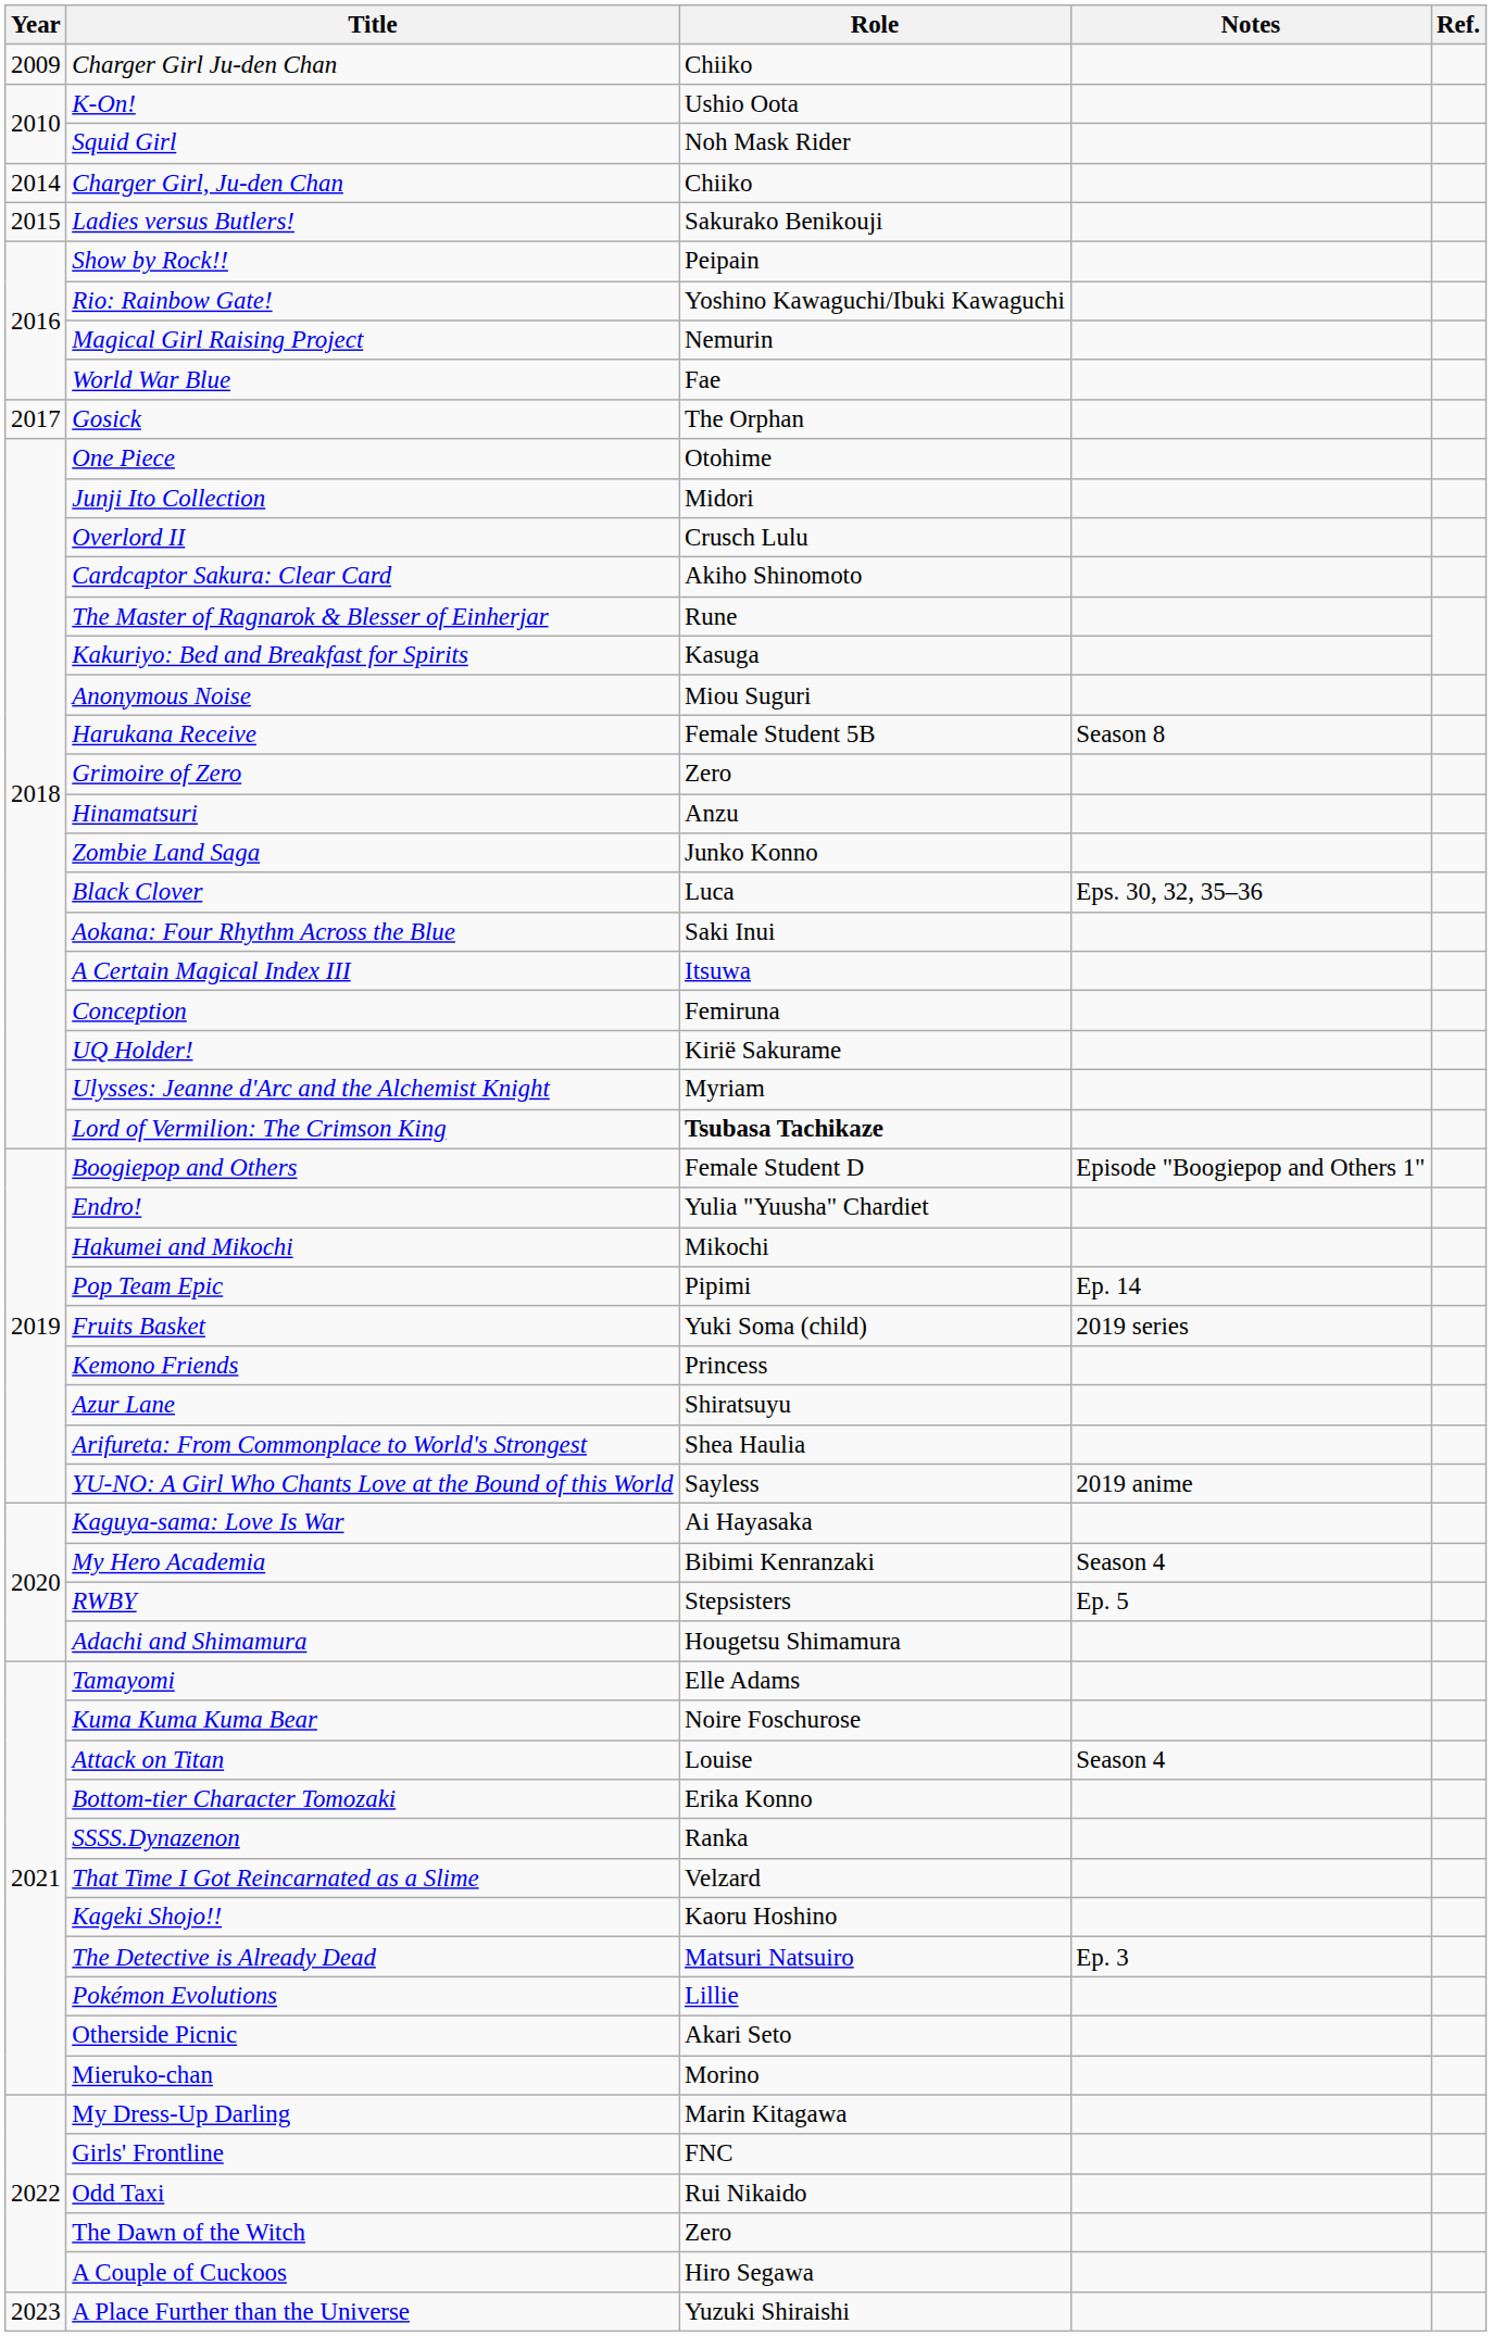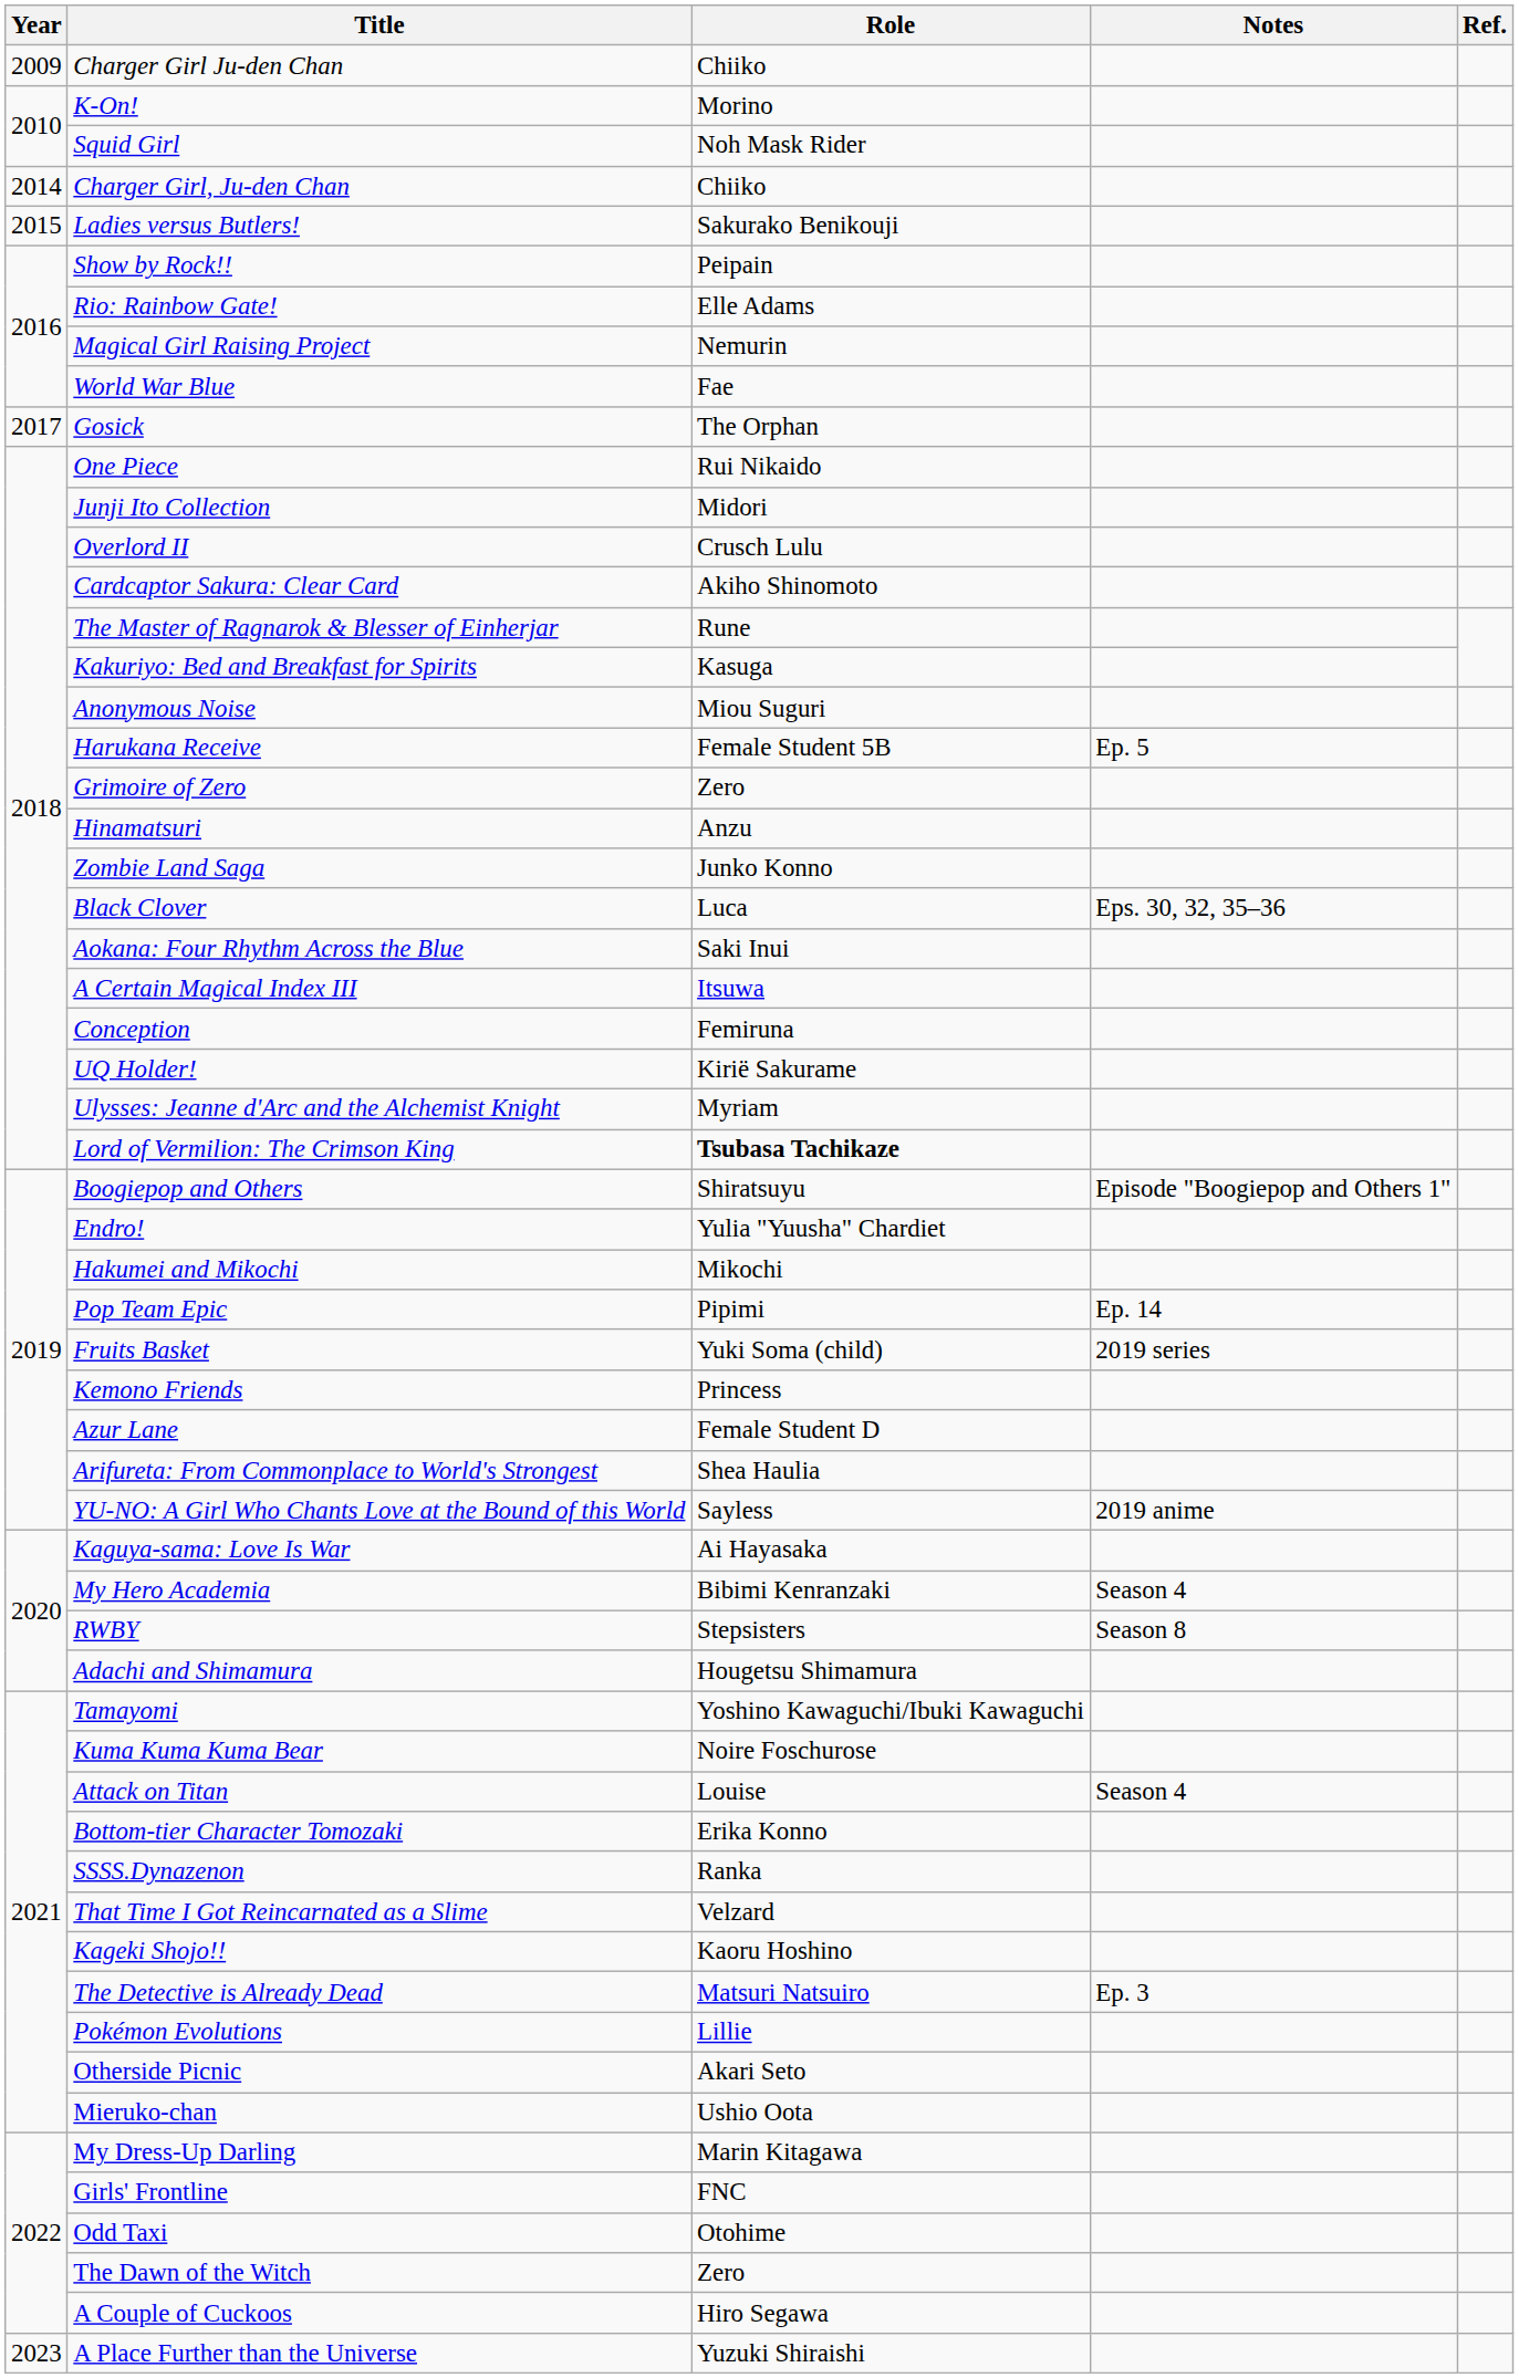K-On! | Role: Ushio Oota -> Morino
Rio: Rainbow Gate! | Role: Yoshino Kawaguchi/Ibuki Kawaguchi -> Elle Adams
One Piece | Role: Otohime -> Rui Nikaidо
Harukana Receive | Notes: Season 8 -> Ep. 5
Boogiepop and Others | Role: Female Student D -> Shiratsuyu
Azur Lane | Role: Shiratsuyu -> Female Student D
RWBY | Notes: Ep. 5 -> Season 8
Tamayomi | Role: Elle Adams -> Yoshino Kawaguchi/Ibuki Kawaguchi
Mieruko-chan | Role: Morino -> Ushio Oota
Odd Taxi | Role: Rui Nikaidо -> Otohime
